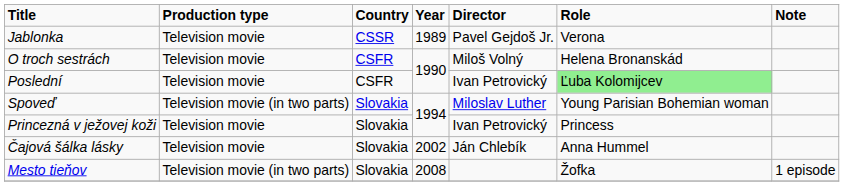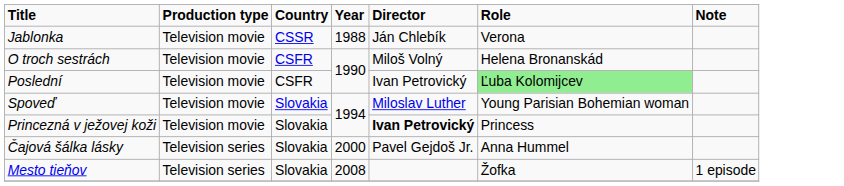Jablonka | Year: 1989 -> 1988
Jablonka | Director: Pavel Gejdoš Jr. -> Ján Chlebík
Spoveď | Production type: Television movie (in two parts) -> Television movie
Princezná v ježovej koži | Director: normal -> bold
Čajová šálka lásky | Production type: Television movie -> Television series
Čajová šálka lásky | Year: 2002 -> 2000
Čajová šálka lásky | Director: Ján Chlebík -> Pavel Gejdoš Jr.
Mesto tieňov | Production type: Television movie (in two parts) -> Television series
